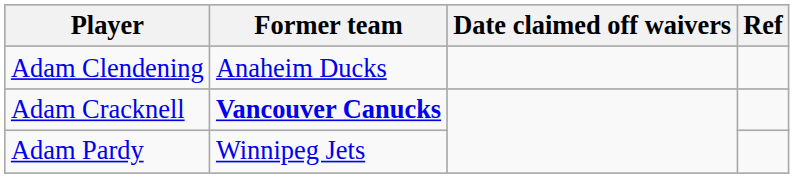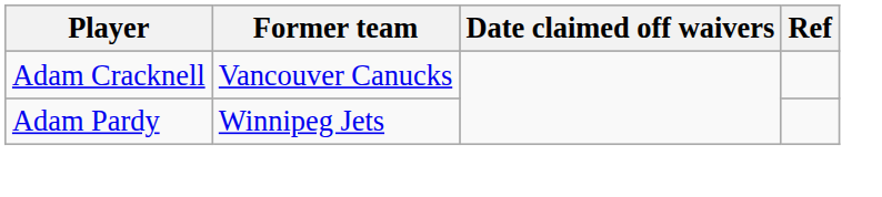- row: Adam Clendening | Anaheim Ducks
Adam Cracknell | Former team: bold -> normal
